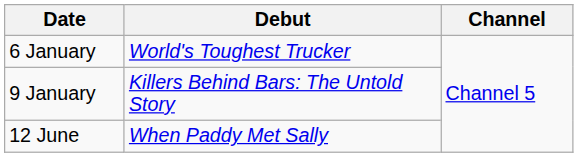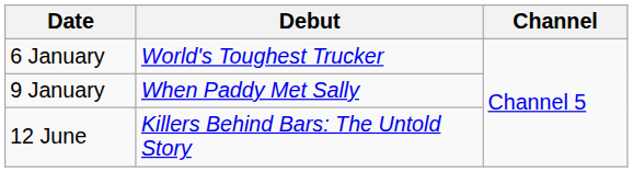9 January | Debut: Killers Behind Bars: The Untold Story -> When Paddy Met Sally
12 June | Debut: When Paddy Met Sally -> Killers Behind Bars: The Untold Story
